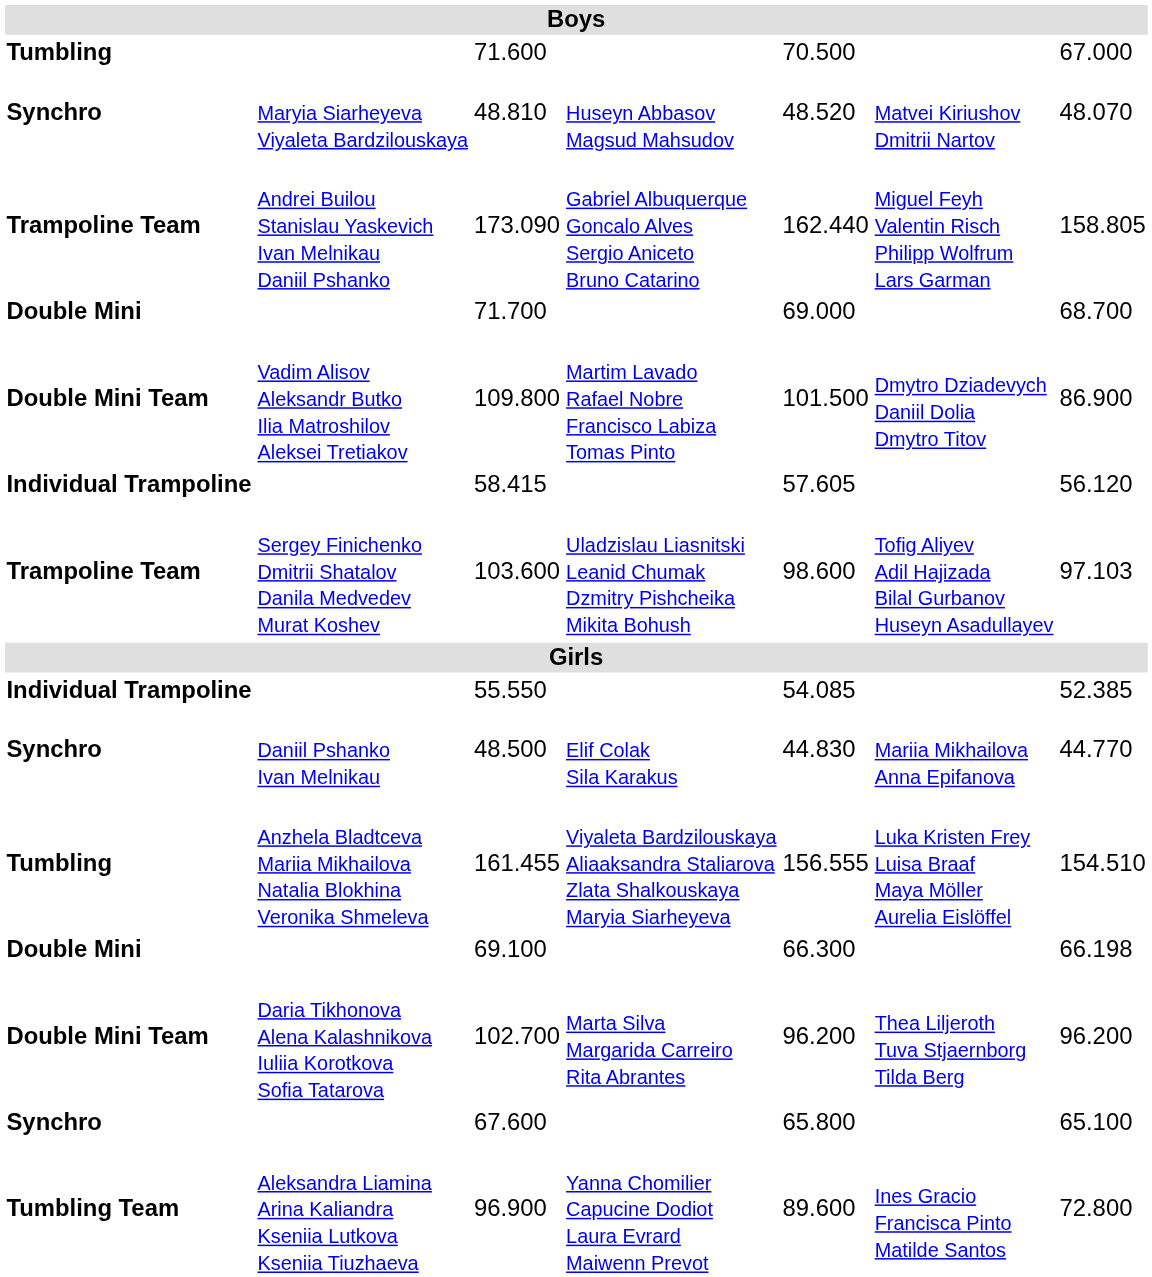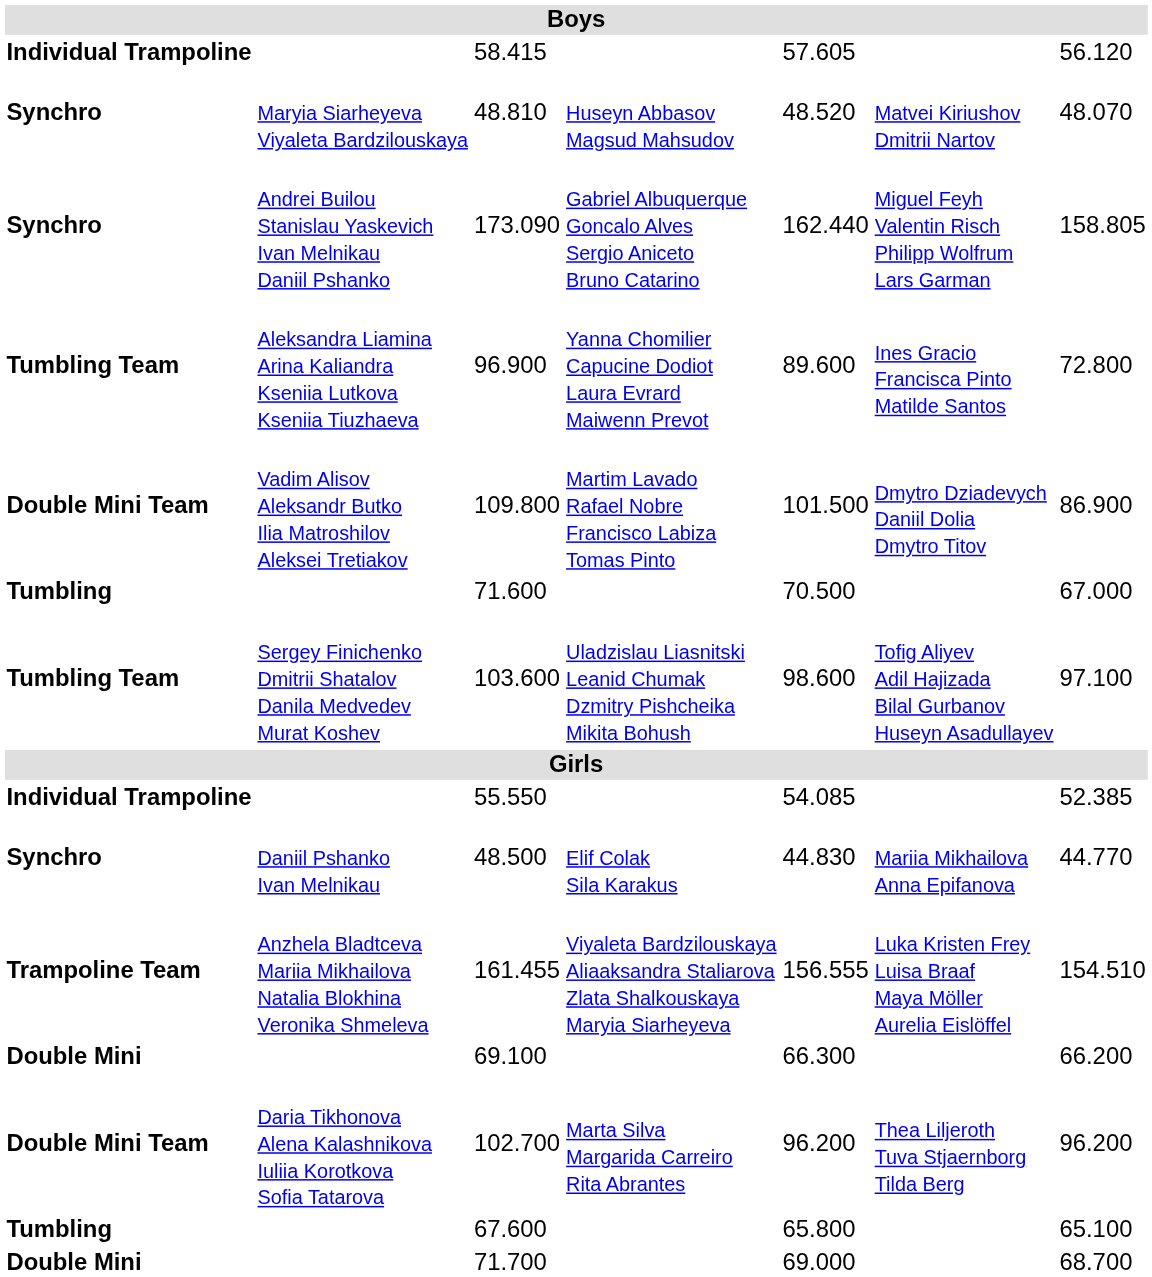rows swapped: 58.415 <-> 71.600
173.090 | column 1: Trampoline Team -> Synchro
rows swapped: 71.700 <-> 96.900
103.600 | column 1: Trampoline Team -> Tumbling Team
103.600 | column 7: 97.103 -> 97.100
161.455 | column 1: Tumbling -> Trampoline Team
69.100 | column 7: 66.198 -> 66.200
67.600 | column 1: Synchro -> Tumbling
